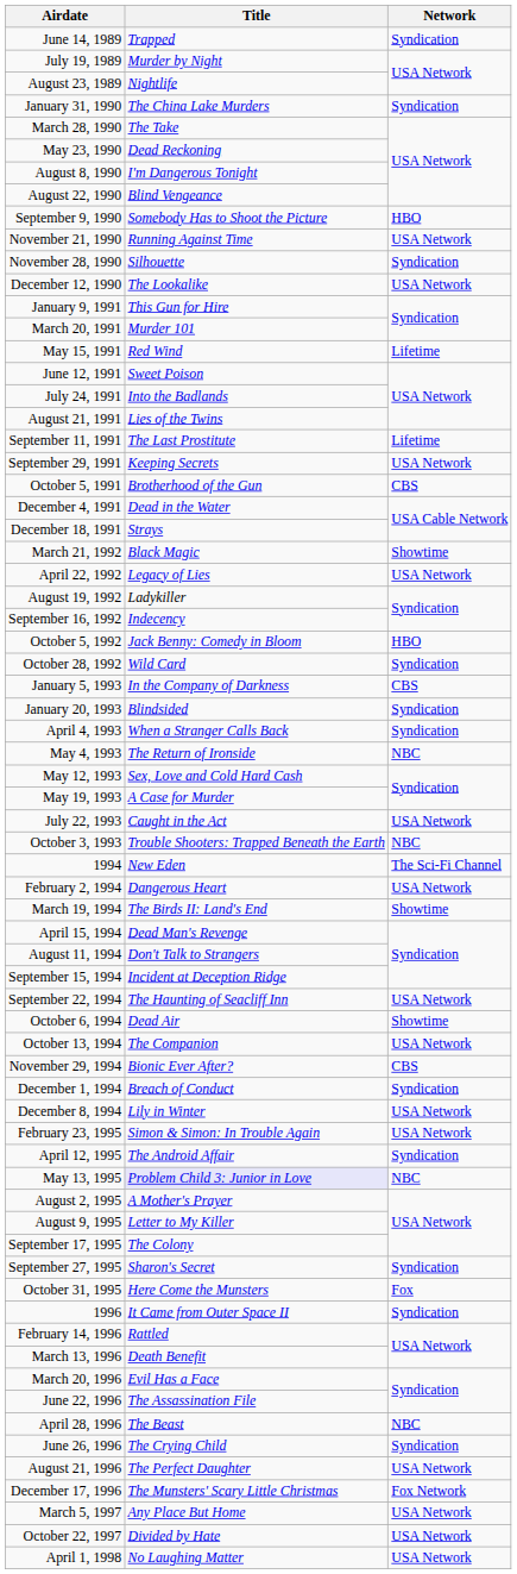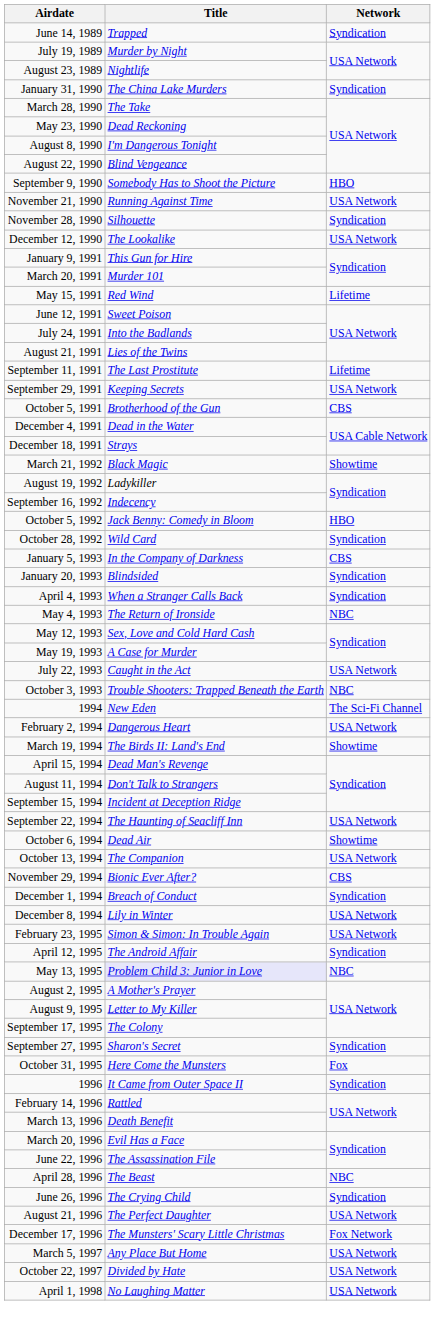- row: April 22, 1992 | Legacy of Lies | USA Network
